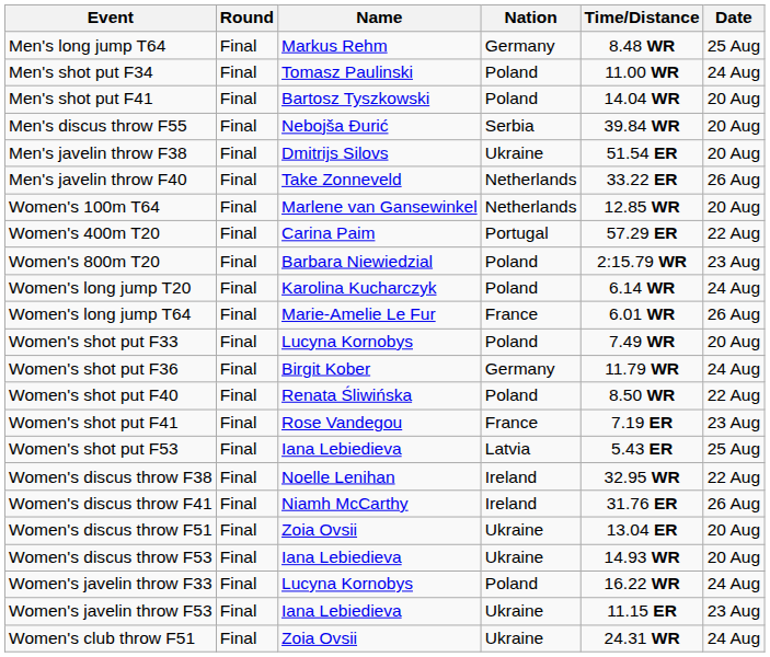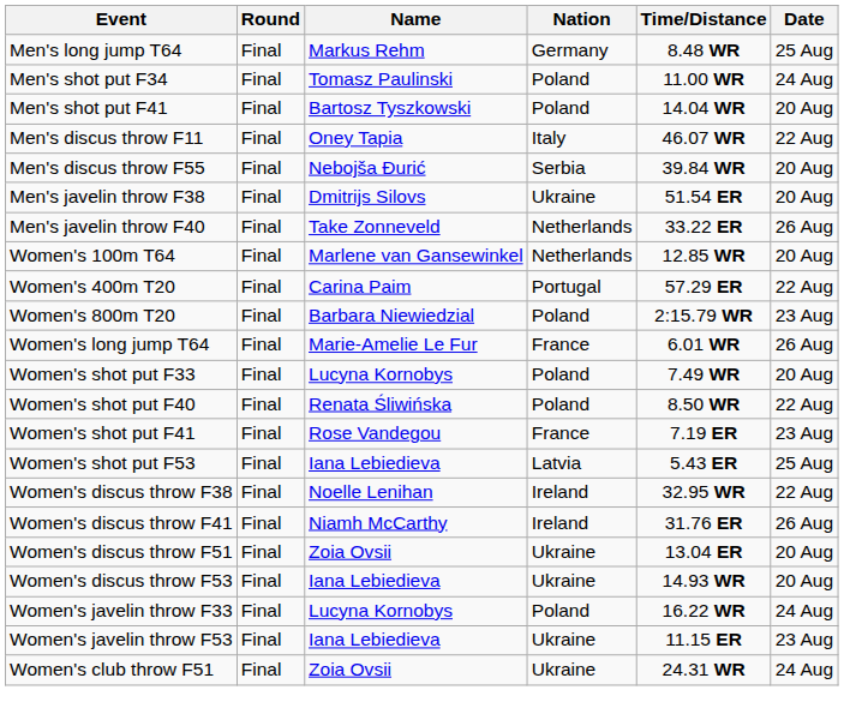+ row: Men's discus throw F11 | Final | Oney Tapia | Italy | 46.07 WR | 22 Aug
- row: Women's long jump T20 | Final | Karolina Kucharczyk | Poland | 6.14 WR | 24 Aug
- row: Women's shot put F36 | Final | Birgit Kober | Germany | 11.79 WR | 24 Aug
